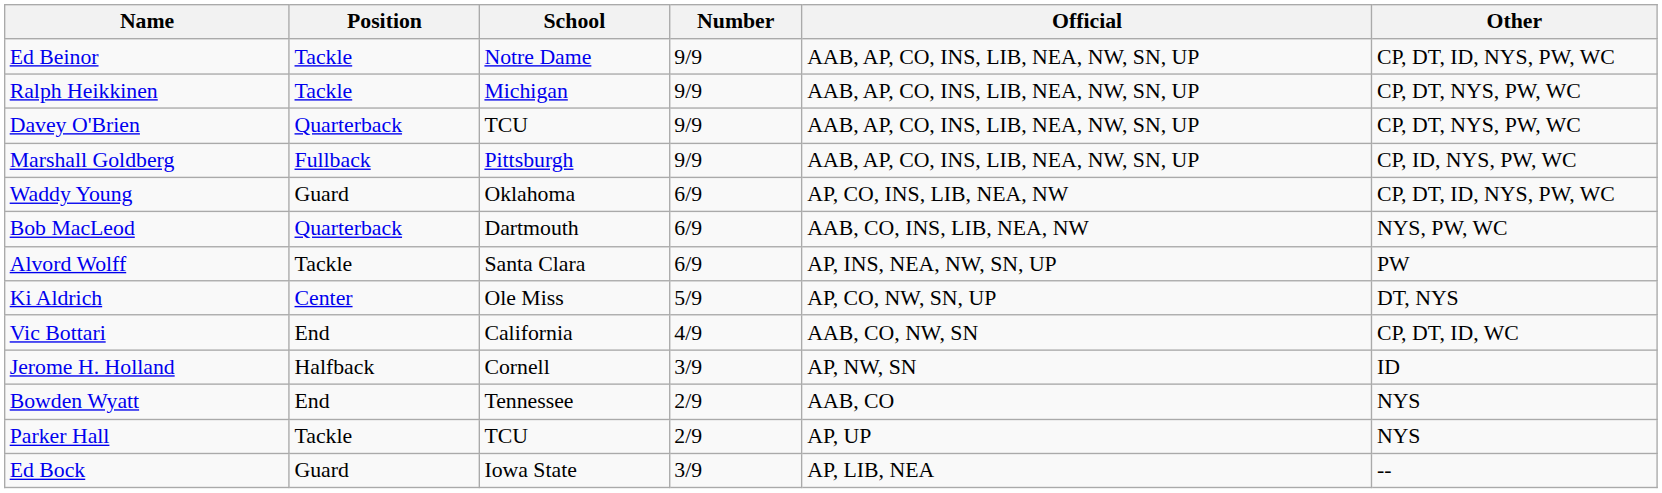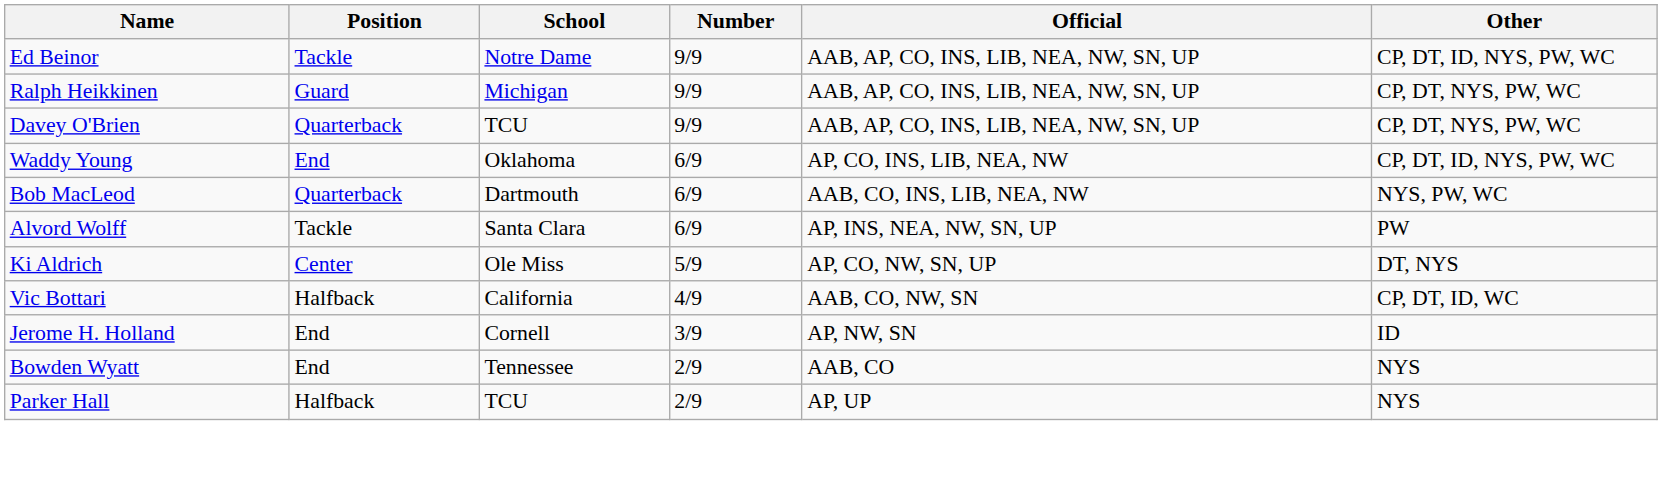Ralph Heikkinen | Position: Tackle -> Guard
- row: Marshall Goldberg | Fullback | Pittsburgh | 9/9 | AAB, AP, CO, INS, LIB, NEA, NW, SN, UP | CP, ID, NYS, PW, WC
Waddy Young | Position: Guard -> End
Vic Bottari | Position: End -> Halfback
Jerome H. Holland | Position: Halfback -> End
Parker Hall | Position: Tackle -> Halfback
- row: Ed Bock | Guard | Iowa State | 3/9 | AP, LIB, NEA | --
